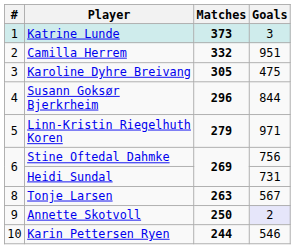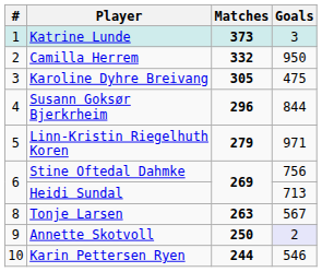Camilla Herrem | Goals: 951 -> 950
Heidi Sundal | Goals: 731 -> 713
